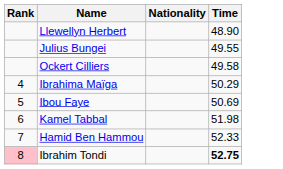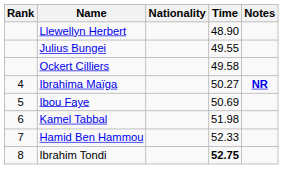+ column: Notes | NR
Ibrahima Maïga | Time: 50.29 -> 50.27
Ibrahim Tondi | Rank: pink background -> no background
